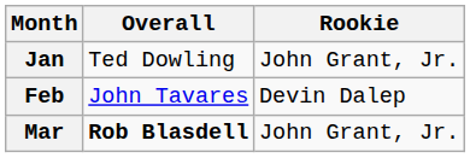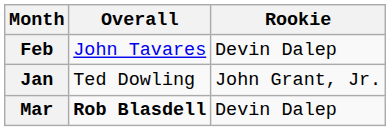rows swapped: Jan <-> Feb
Mar | Rookie: John Grant, Jr. -> Devin Dalep
